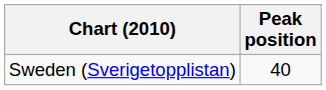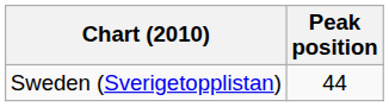Sweden (Sverigetopplistan) | Peak position: 40 -> 44
